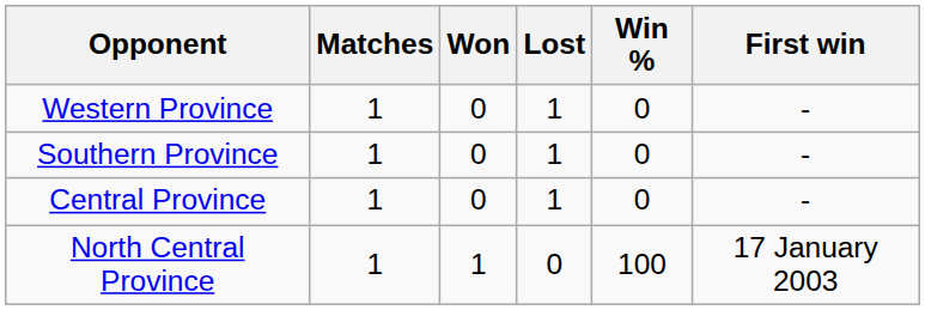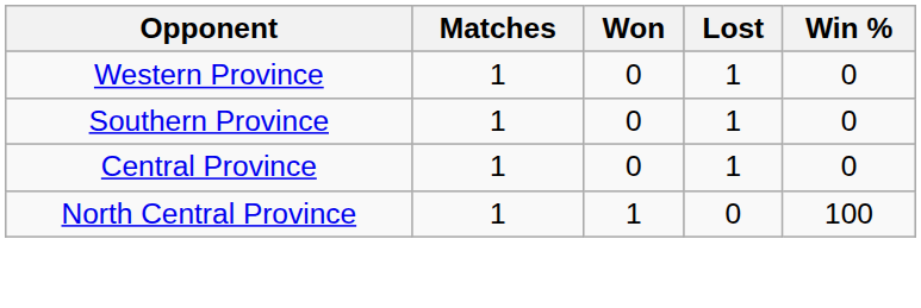- column: First win | - | - | - | 17 January 2003
